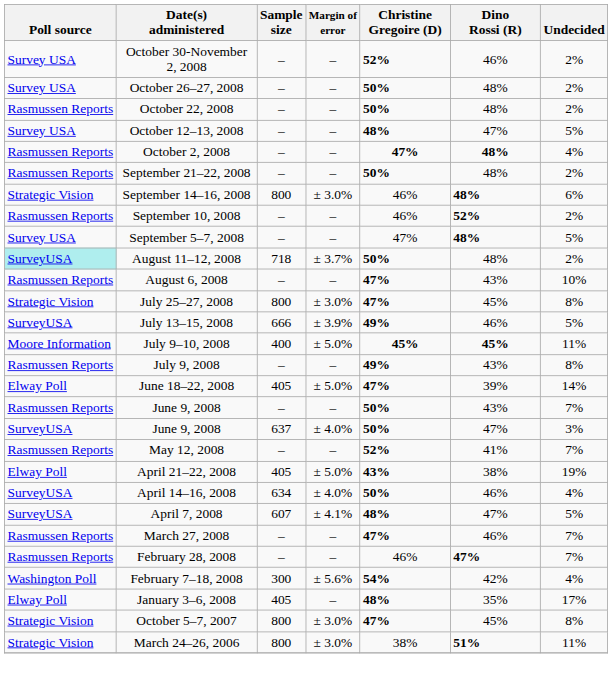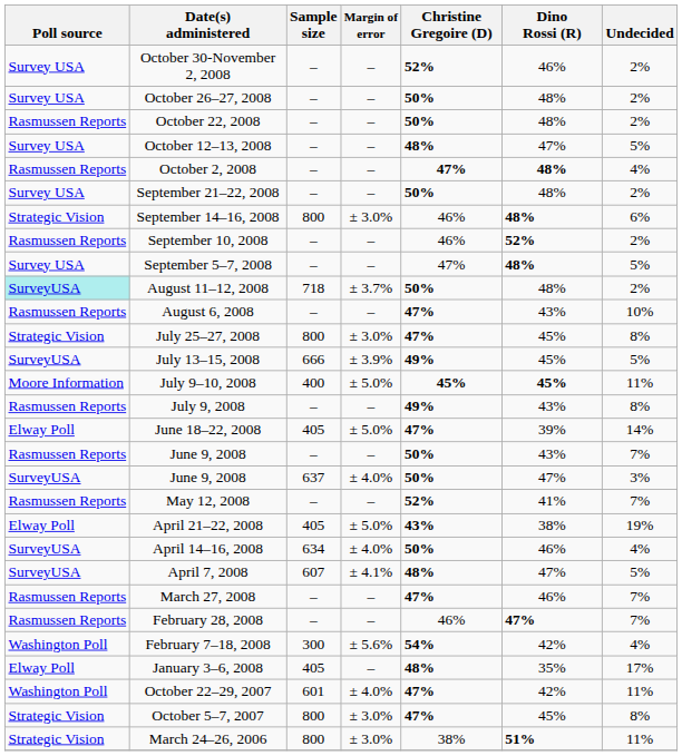September 21–22, 2008 | Poll source: Rasmussen Reports -> Survey USA
July 13–15, 2008 | Dino Rossi (R): 46% -> 45%
+ row: Washington Poll | October 22–29, 2007 | 601 | ± 4.0% | 47% | 42% | 11%
